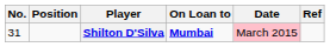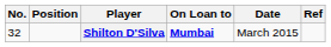Shilton D'Silva | No.: 31 -> 32
Shilton D'Silva | Date: pink background -> no background
